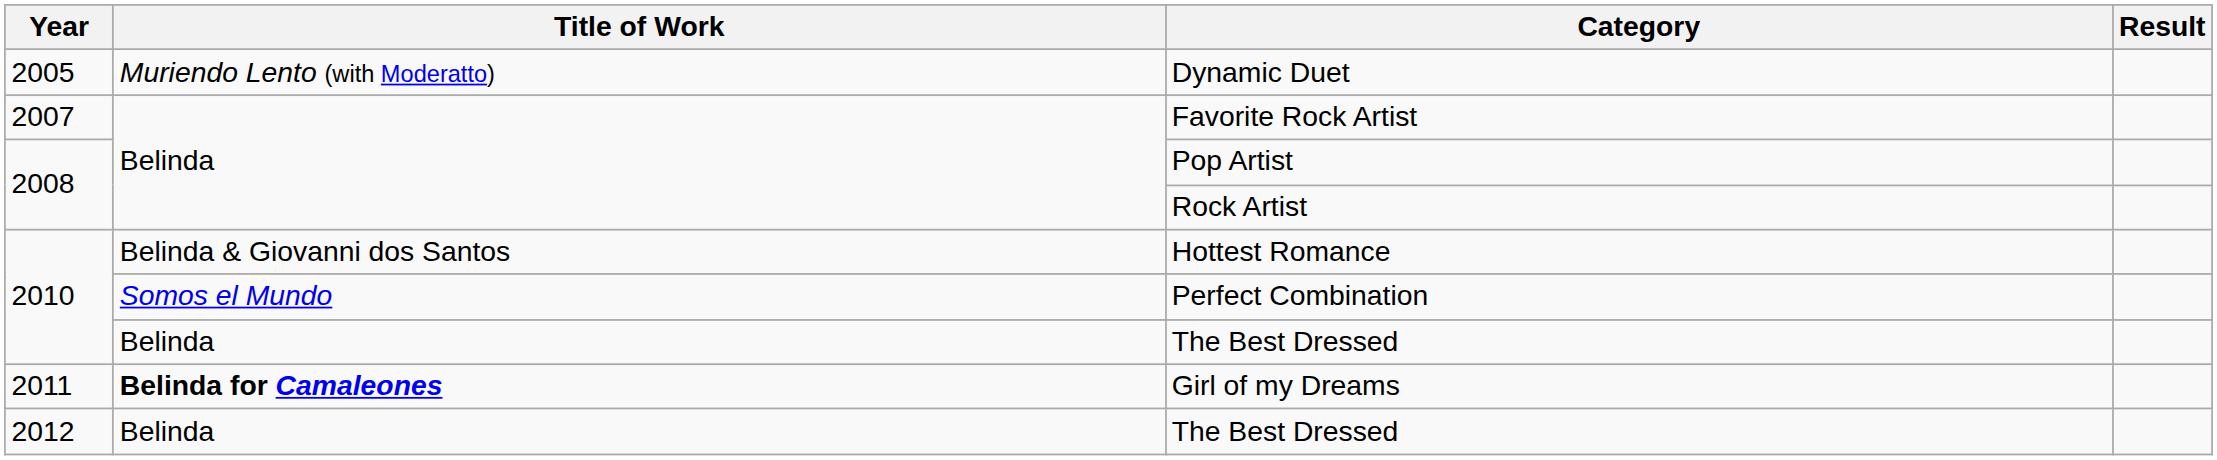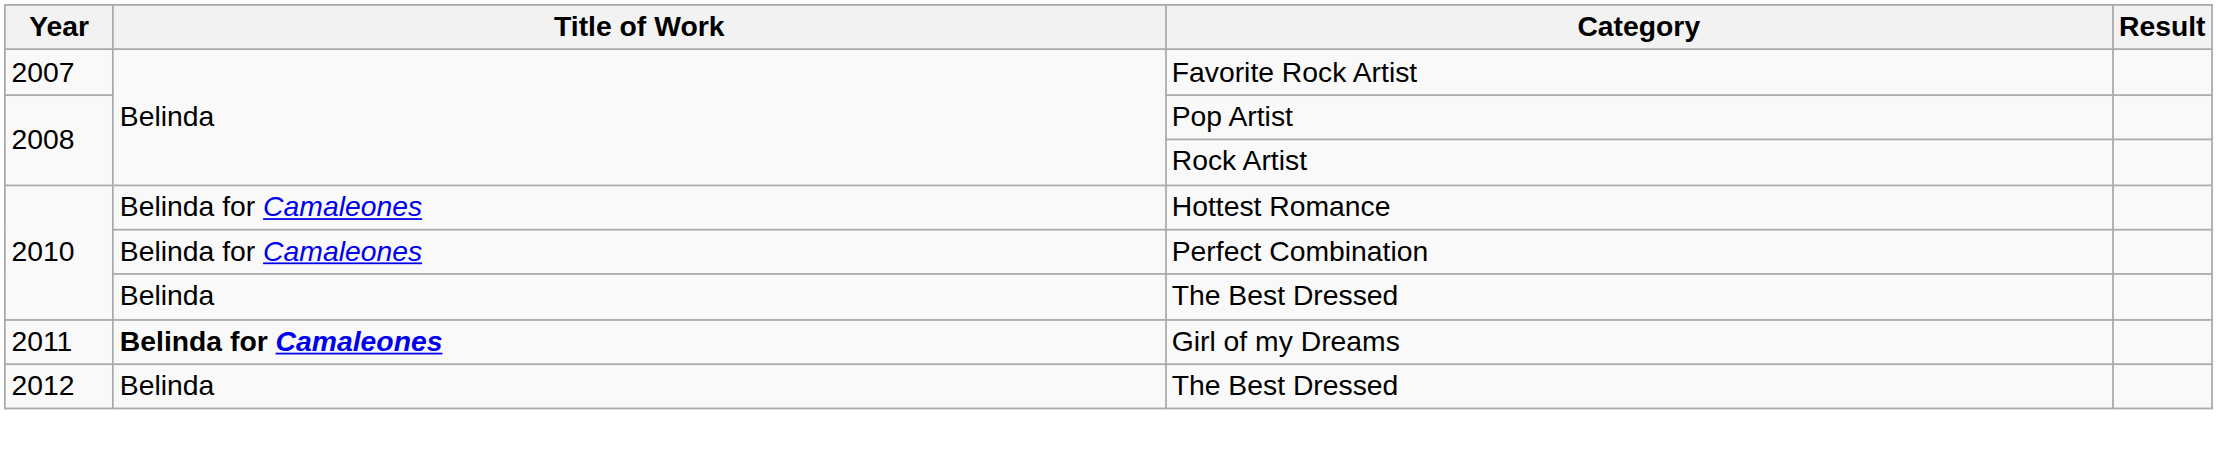- row: 2005 | Muriendo Lento (with Moderatto) | Dynamic Duet
Hottest Romance | Title of Work: Belinda & Giovanni dos Santos -> Belinda for Camaleones
Perfect Combination | Title of Work: Somos el Mundo -> Belinda for Camaleones
